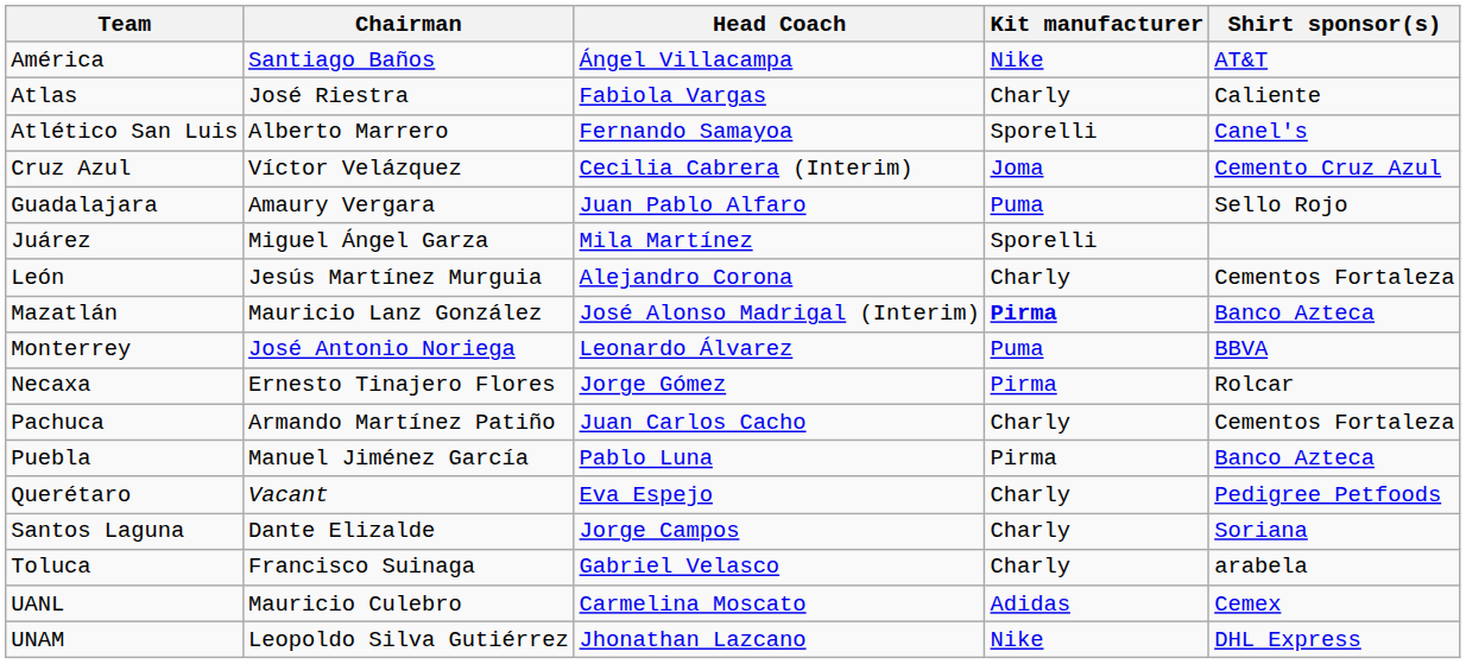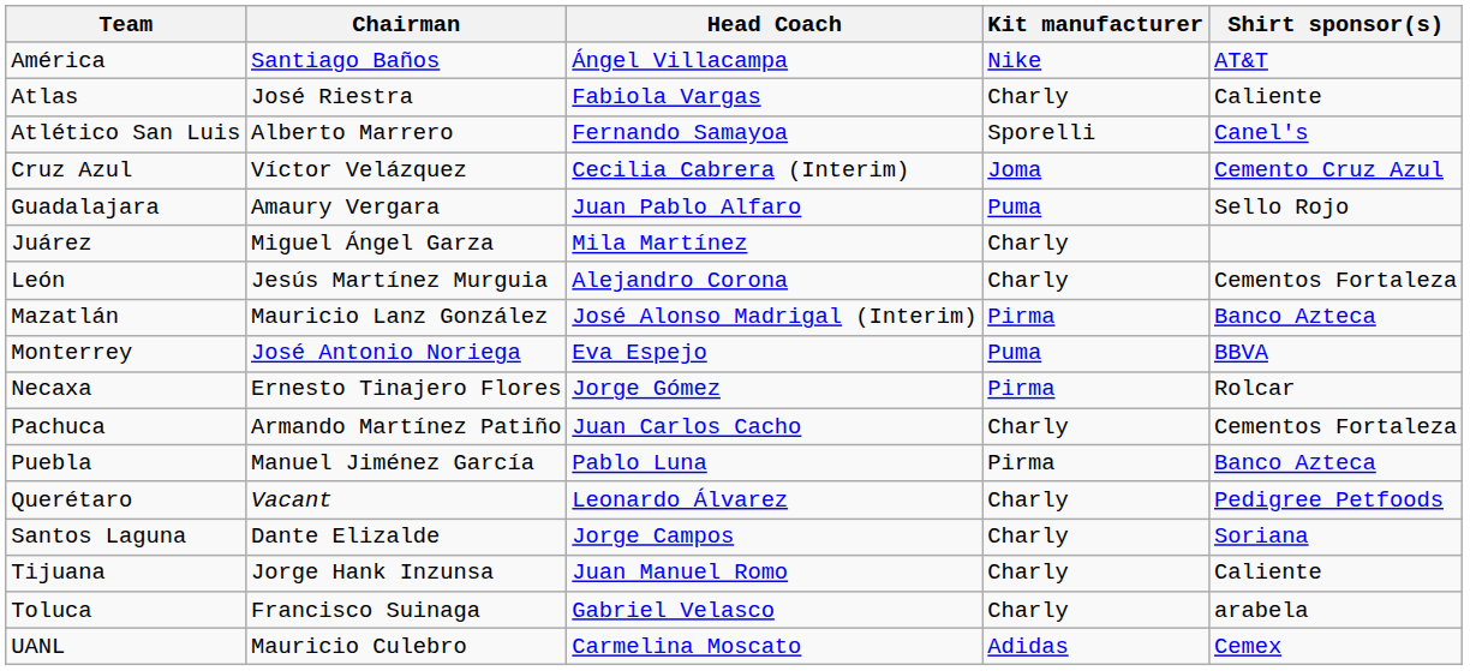Juárez | Kit manufacturer: Sporelli -> Charly
Mazatlán | Kit manufacturer: bold -> normal
Monterrey | Head Coach: Leonardo Álvarez -> Eva Espejo
Querétaro | Head Coach: Eva Espejo -> Leonardo Álvarez
+ row: Tijuana | Jorge Hank Inzunsa | Juan Manuel Romo | Charly | Caliente
- row: UNAM | Leopoldo Silva Gutiérrez | Jhonathan Lazcano | Nike | DHL Express
